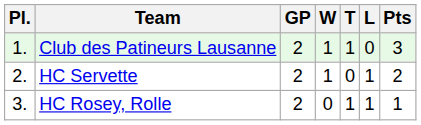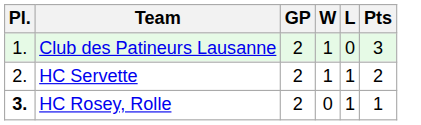- column: T | 1 | 0 | 1
HC Rosey, Rolle | Pl.: normal -> bold
